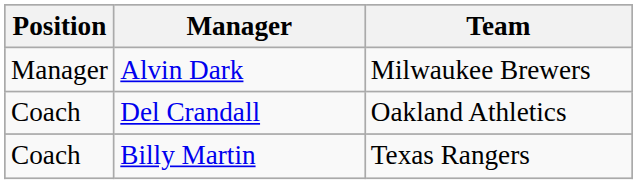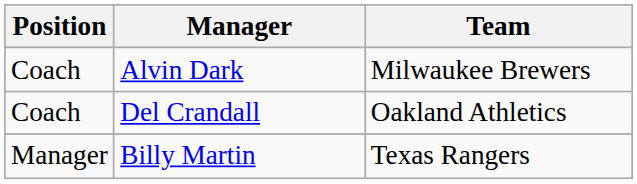Alvin Dark | Position: Manager -> Coach
Billy Martin | Position: Coach -> Manager
